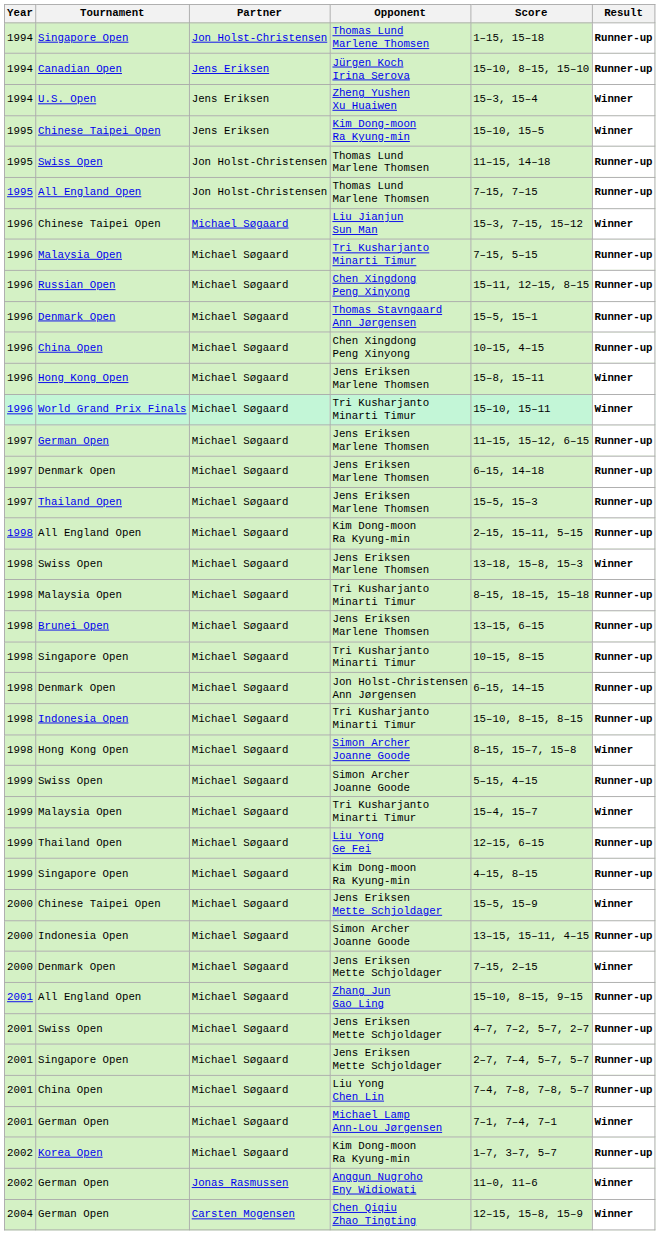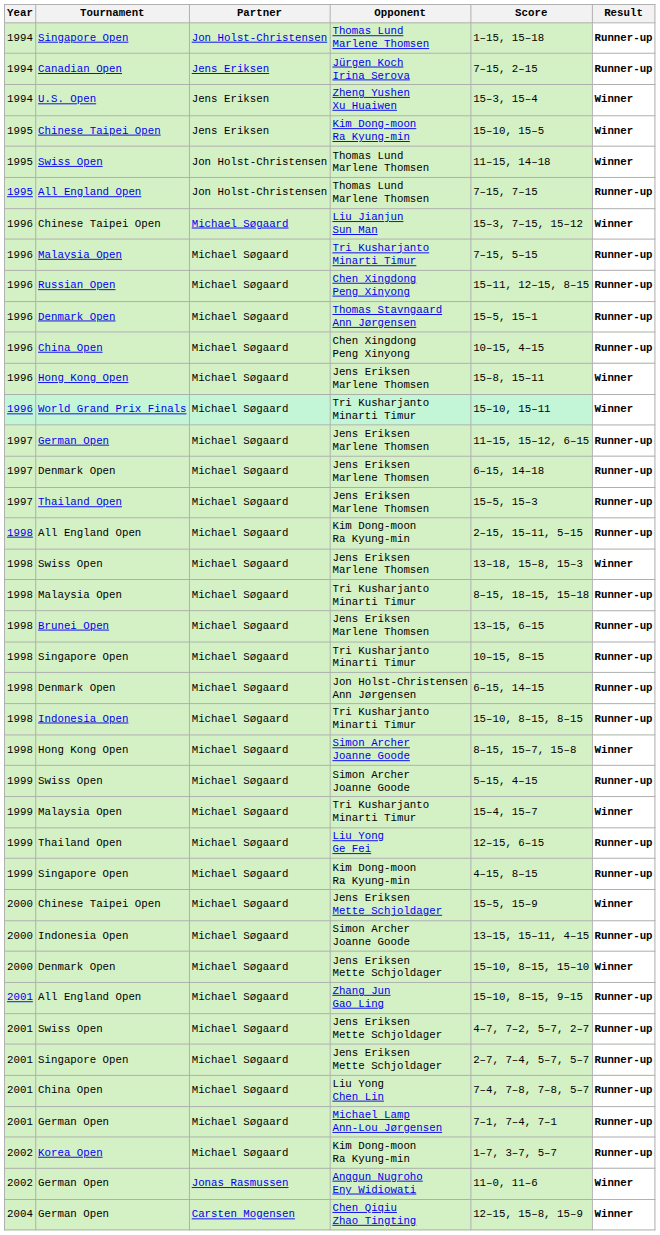Jürgen Koch Irina Serova | Score: 15–10, 8–15, 15–10 -> 7–15, 2–15
Swiss Open / Thomas Lund Marlene Thomsen | Result: Runner-up -> Winner
Denmark Open / Jens Eriksen Mette Schjoldager | Score: 7–15, 2–15 -> 15–10, 8–15, 15–10
Michael Lamp Ann-Lou Jørgensen | Result: Winner -> Runner-up
